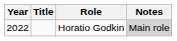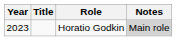Horatio Godkin | Year: 2022 -> 2023
